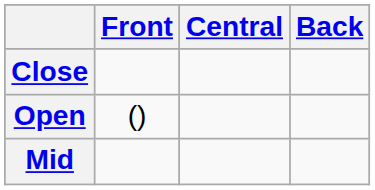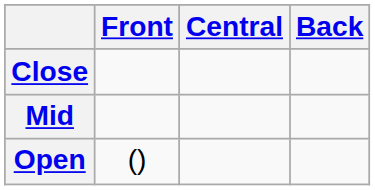rows swapped: Mid <-> Open
